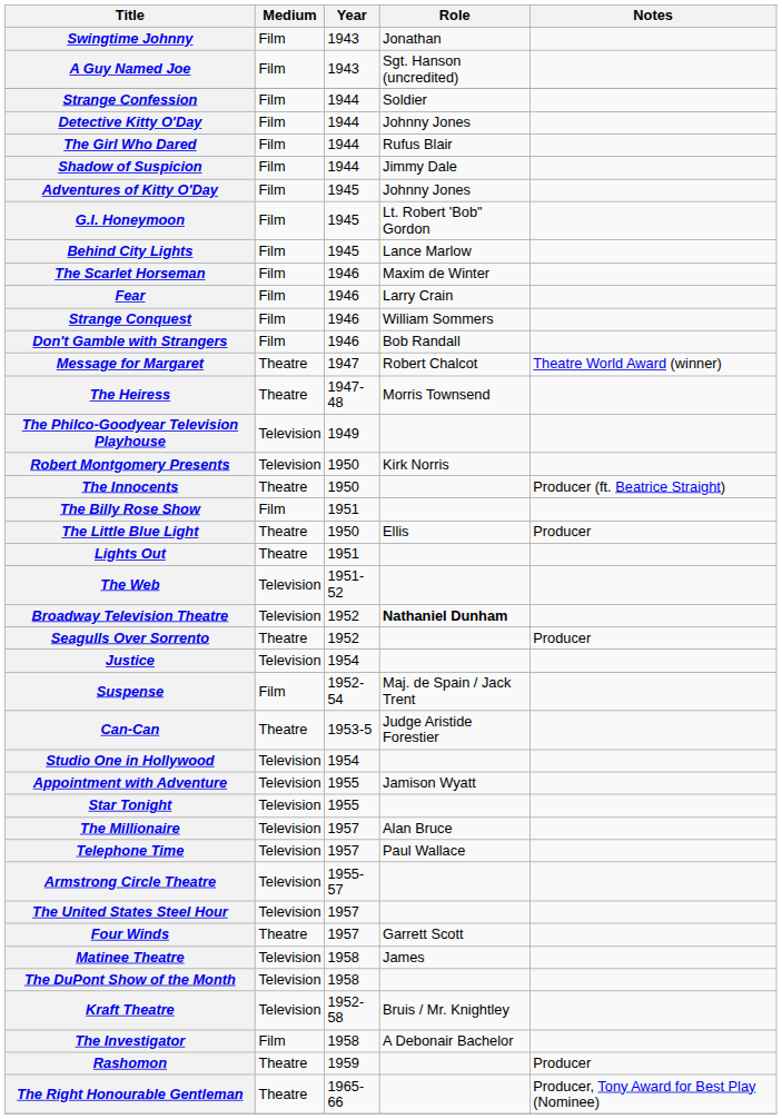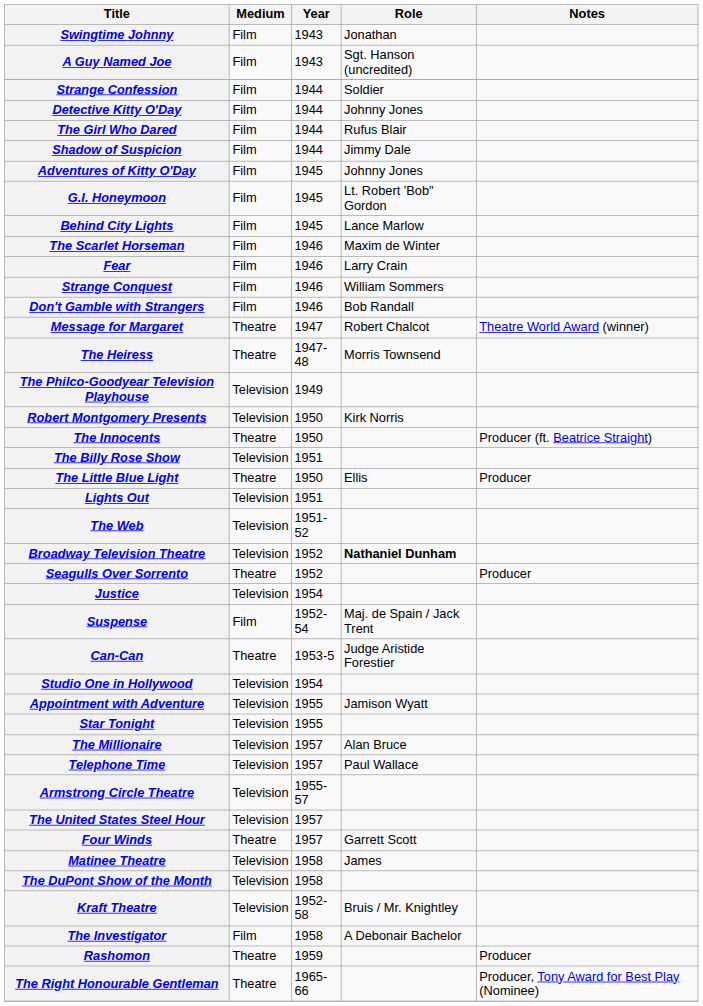The Billy Rose Show | Medium: Film -> Television
Lights Out | Medium: Theatre -> Television
